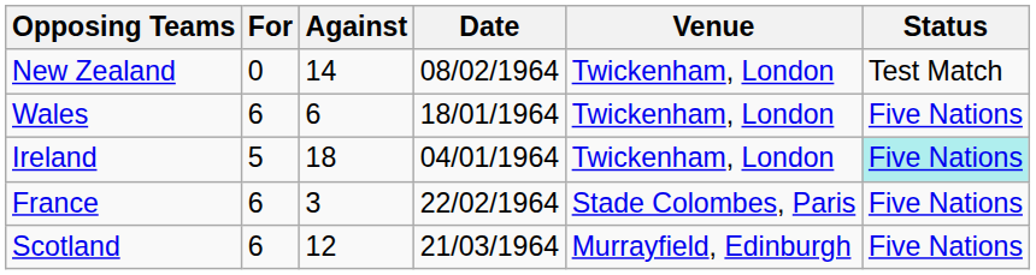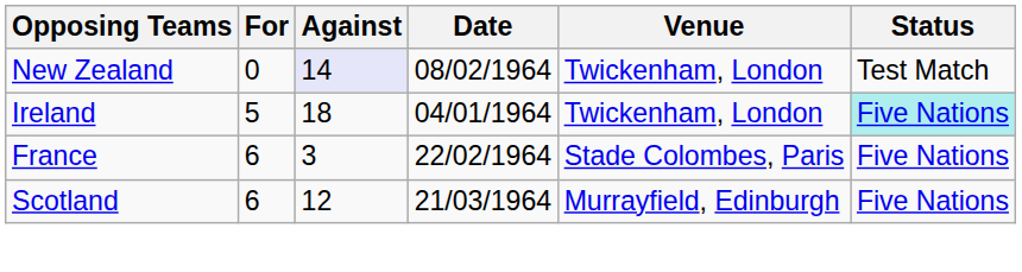New Zealand | Against: no background -> lavender background
- row: Wales | 6 | 6 | 18/01/1964 | Twickenham, London | Five Nations
